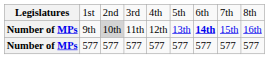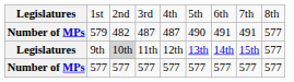+ row: Number of MPs | 579 | 482 | 487 | 487 | 490 | 491 | 491 | 577
9th | column 1: Number of MPs -> Legislatures
9th | column 7: bold -> normal
9th | column 9: 16th -> 577
